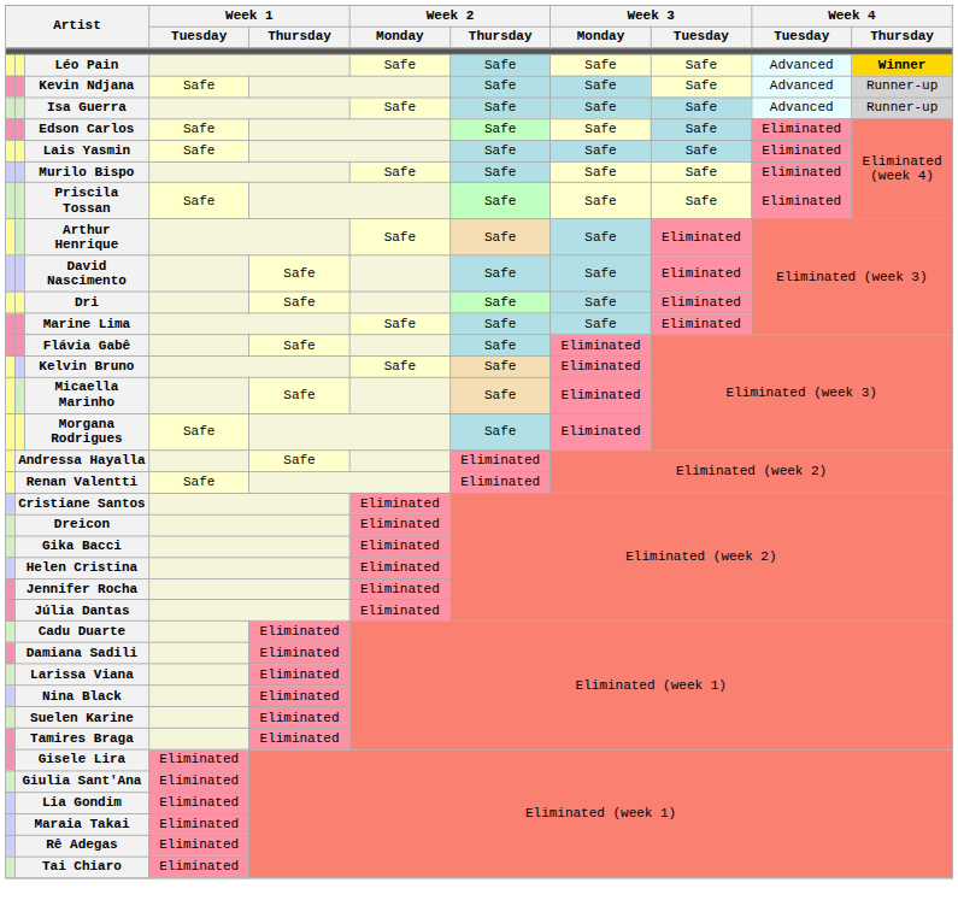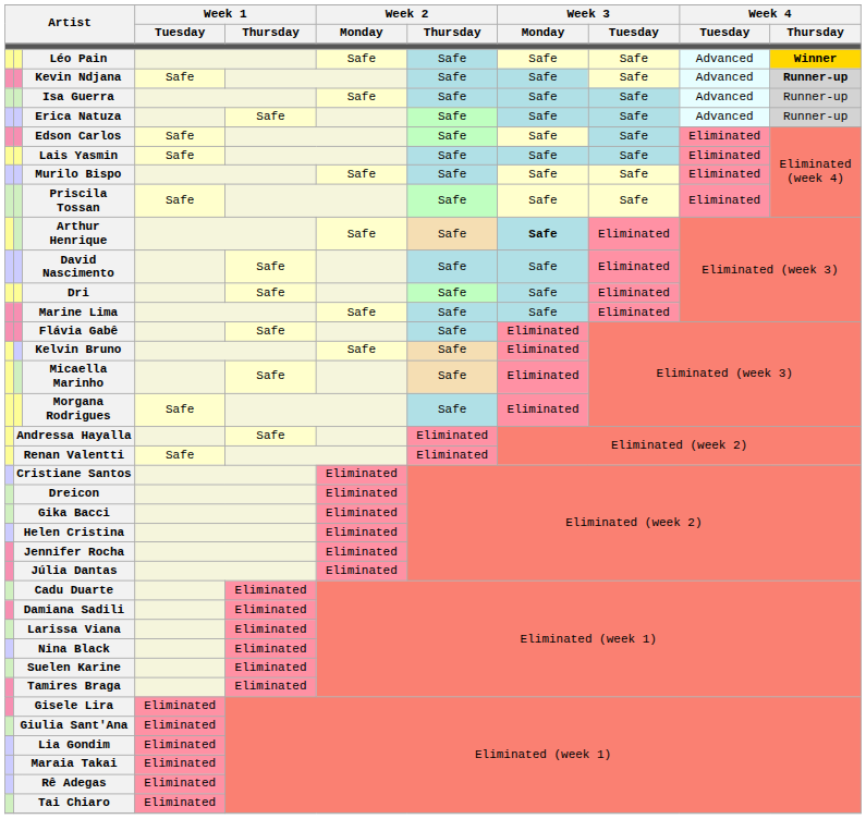Kevin Ndjana | Week 4 / Thursday: normal -> bold
+ row: Erica Natuza | Safe | Safe | Safe | Safe | Advanced | Runner-up
Arthur Henrique | Week 3 / Monday: normal -> bold
